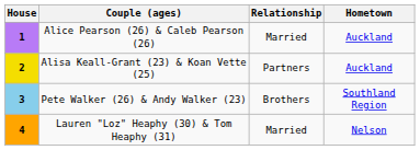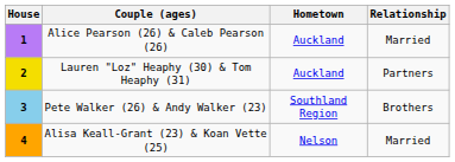columns swapped: Relationship <-> Hometown
2 | Couple (ages): Alisa Keall-Grant (23) & Koan Vette (25) -> Lauren "Loz" Heaphy (30) & Tom Heaphy (31)
4 | Couple (ages): Lauren "Loz" Heaphy (30) & Tom Heaphy (31) -> Alisa Keall-Grant (23) & Koan Vette (25)
